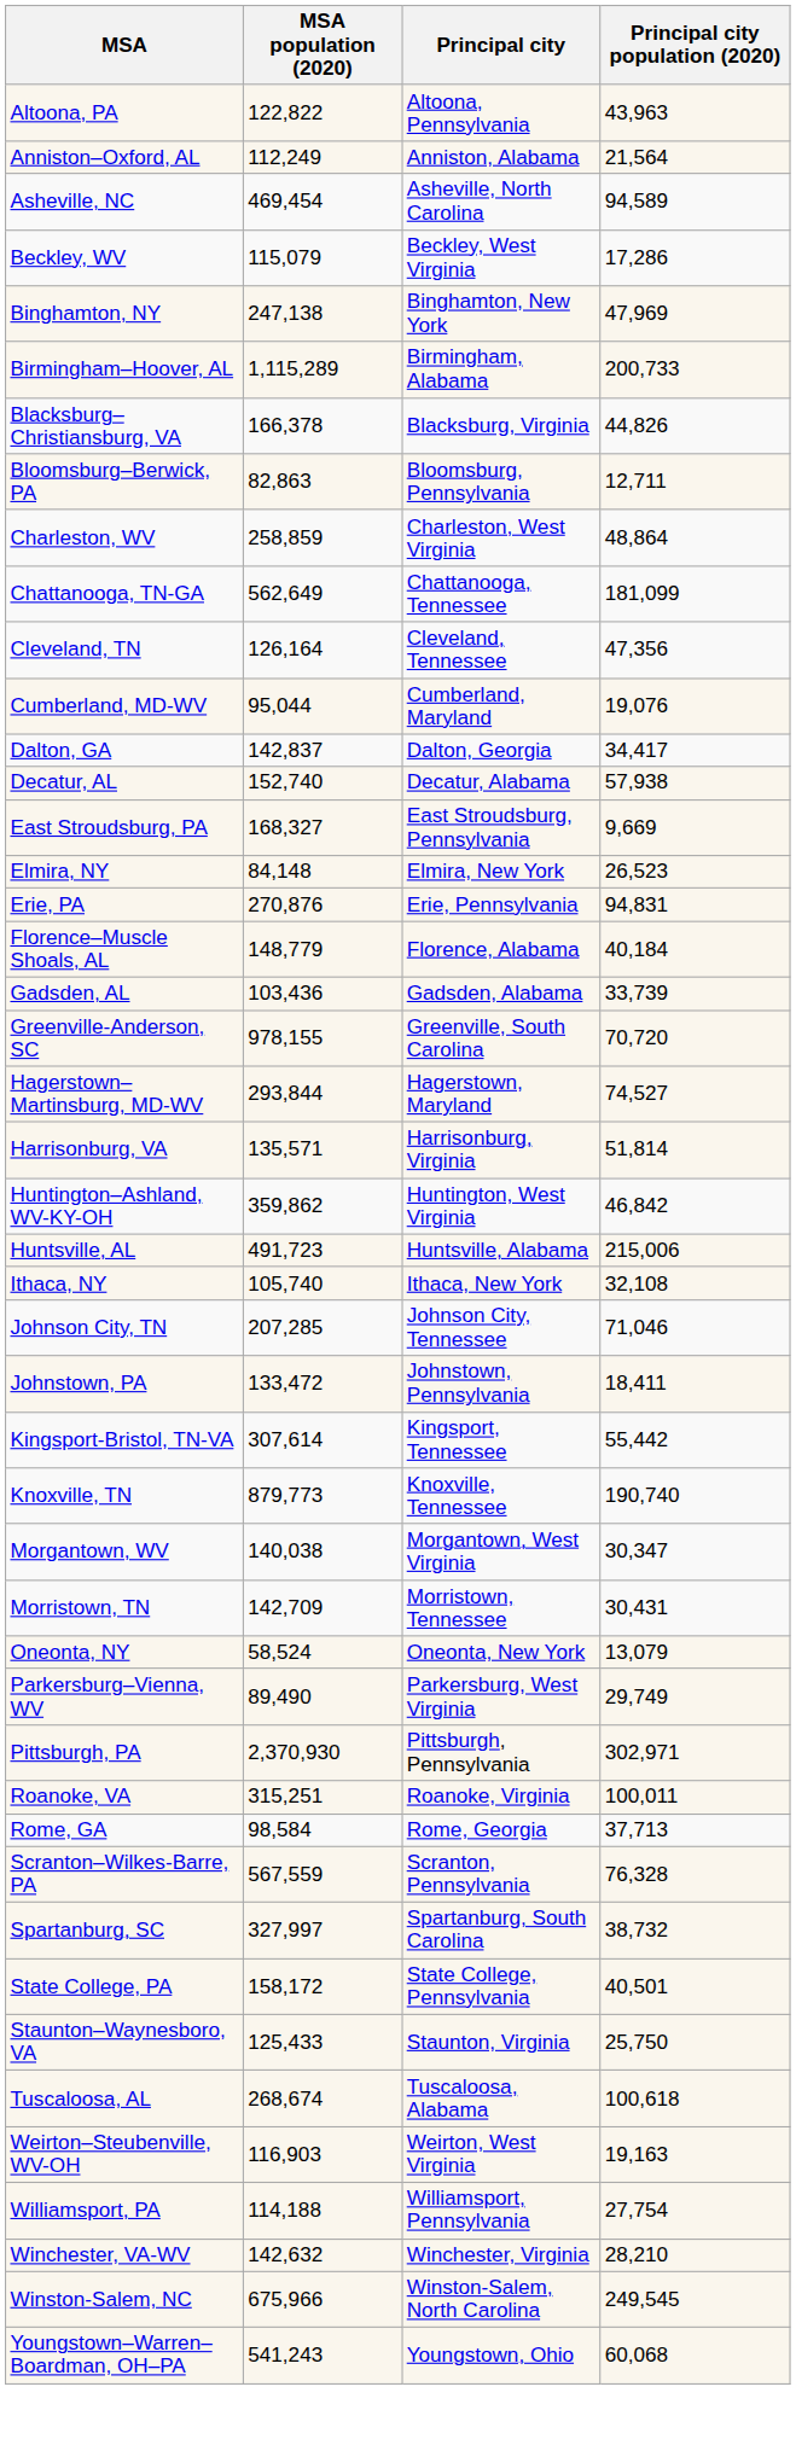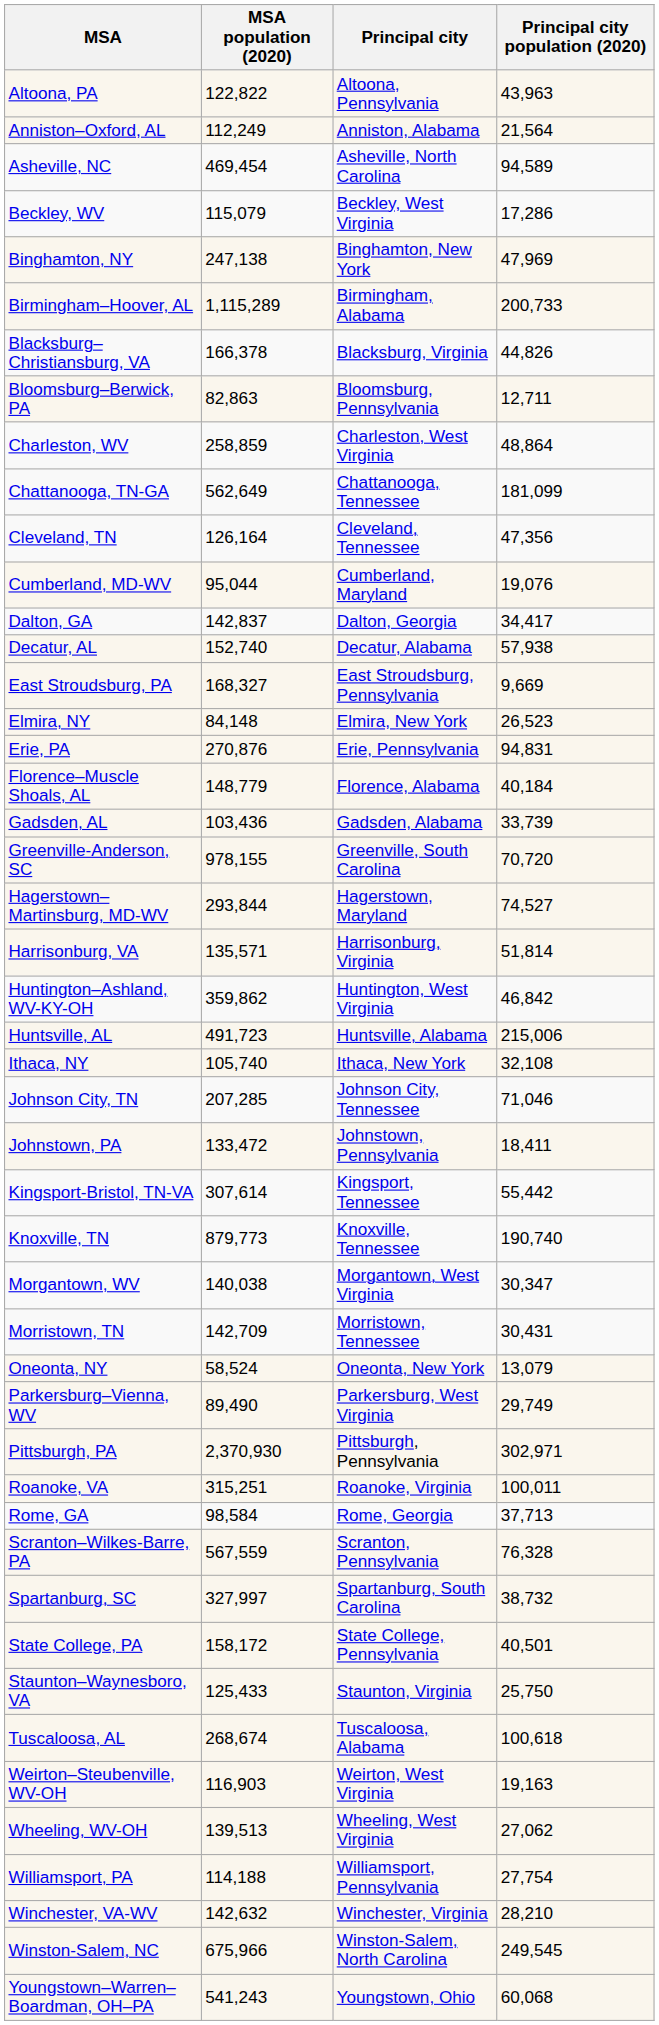+ row: Wheeling, WV-OH | 139,513 | Wheeling, West Virginia | 27,062
